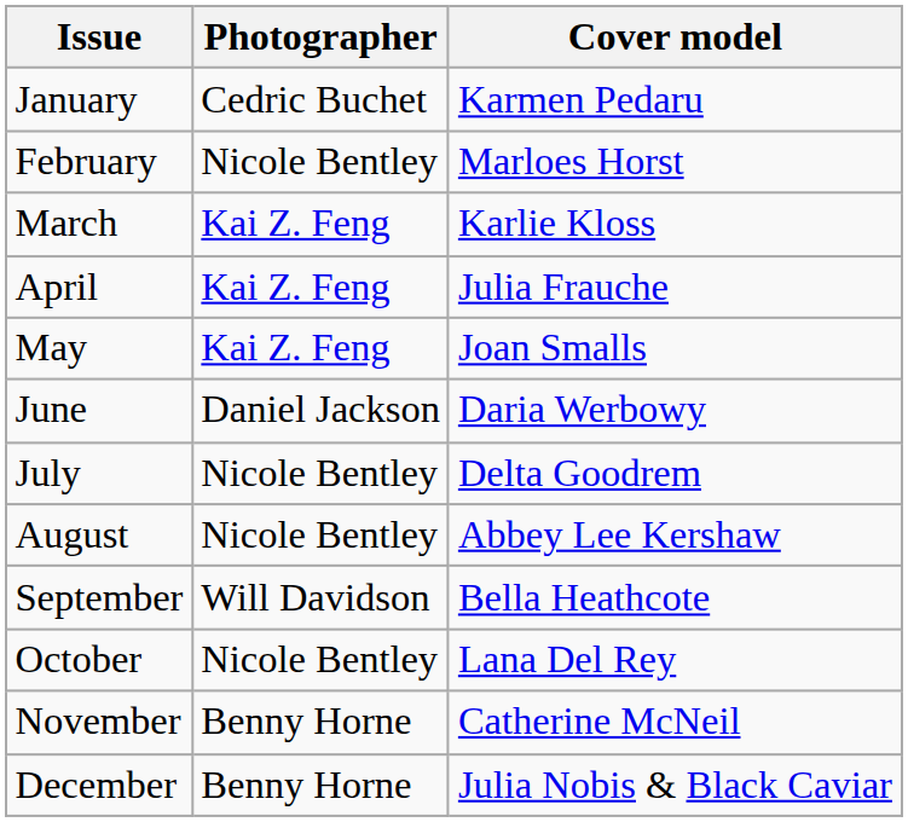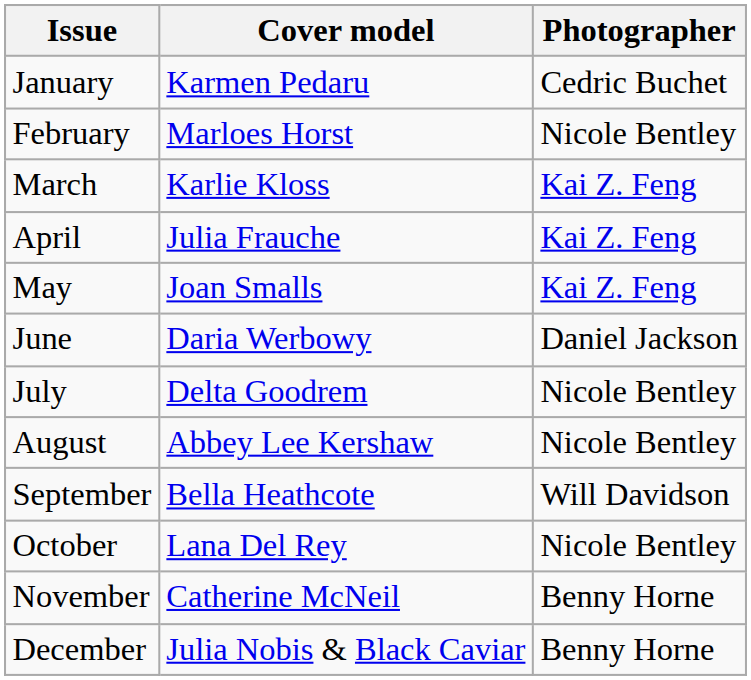columns swapped: Cover model <-> Photographer
